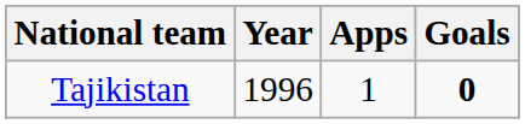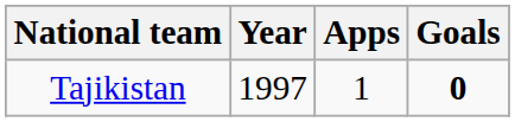Tajikistan | Year: 1996 -> 1997
